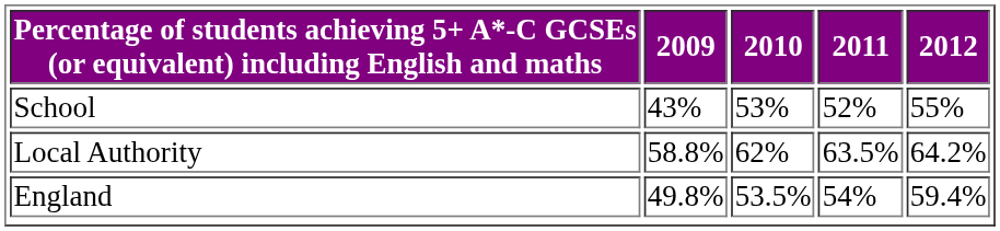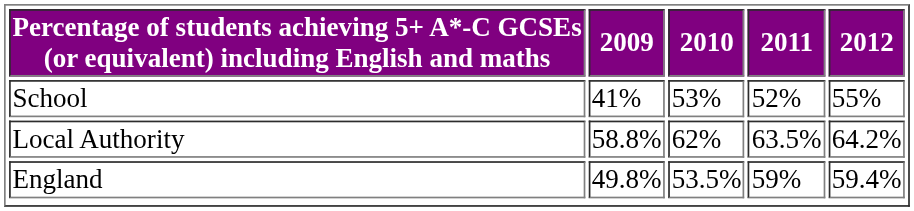School | 2009: 43% -> 41%
England | 2011: 54% -> 59%
